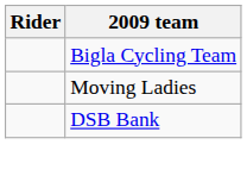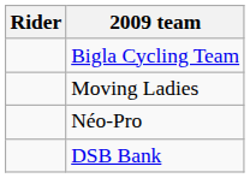+ row: Néo-Pro
